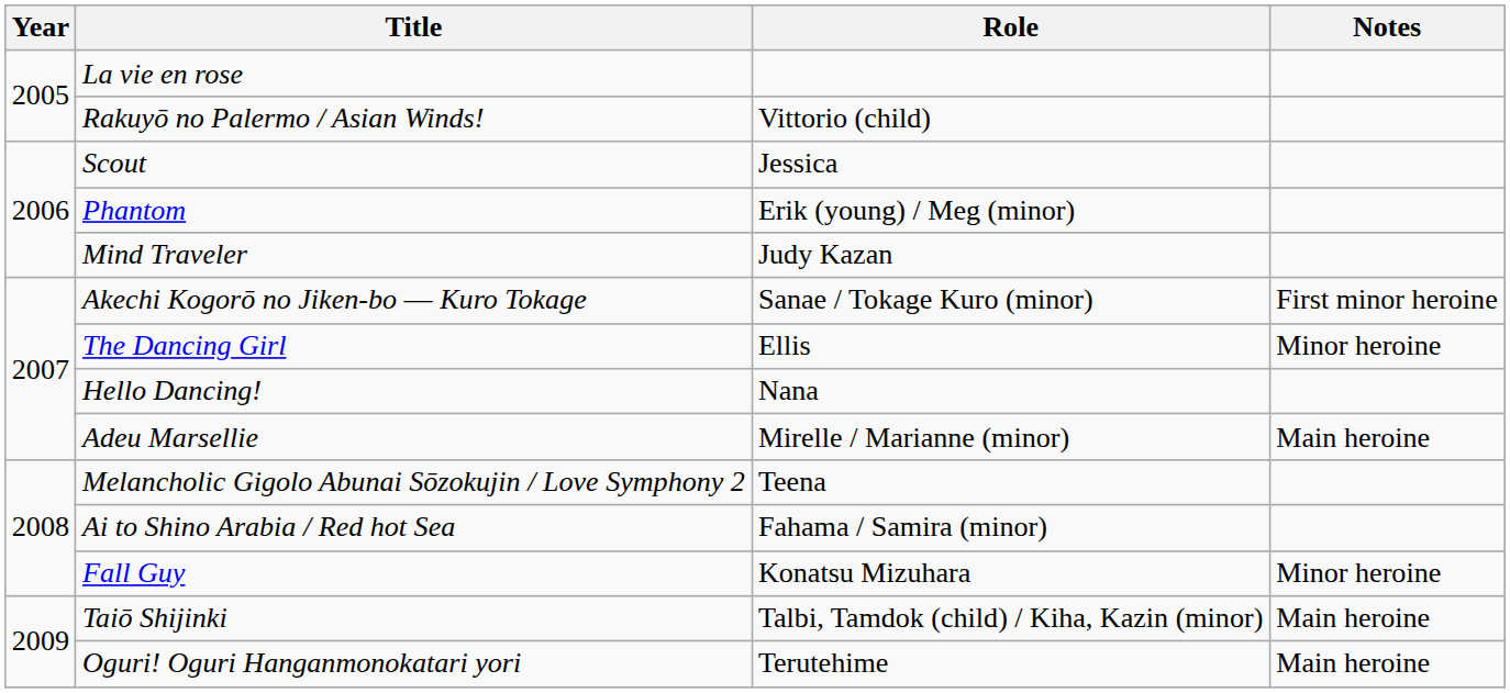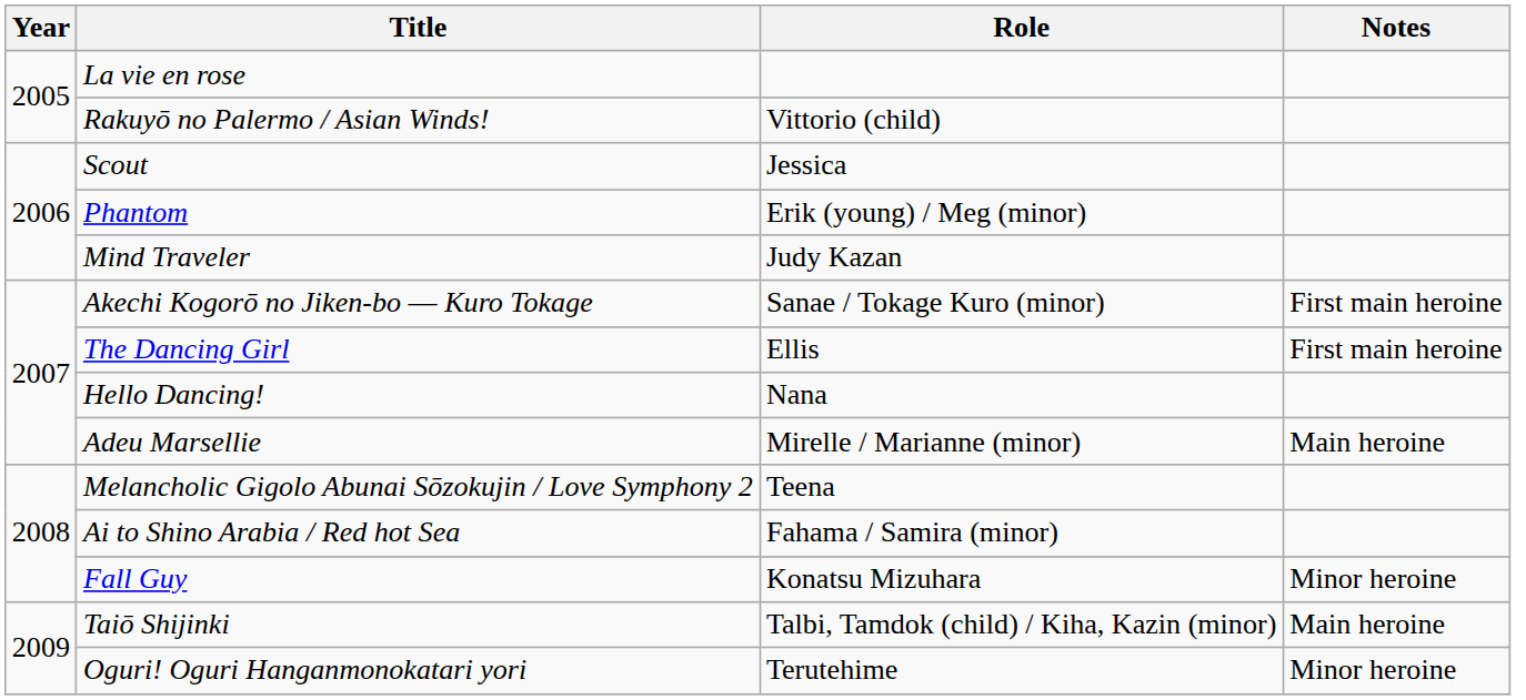Akechi Kogorō no Jiken-bo ― Kuro Tokage | Notes: First minor heroine -> First main heroine
The Dancing Girl | Notes: Minor heroine -> First main heroine
Oguri! Oguri Hanganmonokatari yori | Notes: Main heroine -> Minor heroine
